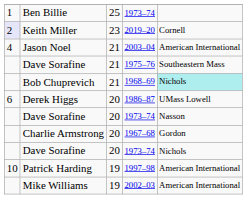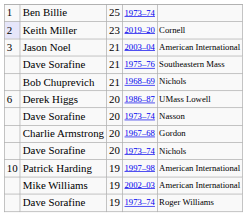Jason Noel | column 1: 4 -> 3
Bob Chuprevich | column 5: paleturquoise background -> no background
+ row: Dave Sorafine | 19 | 1973–74 | Roger Williams
